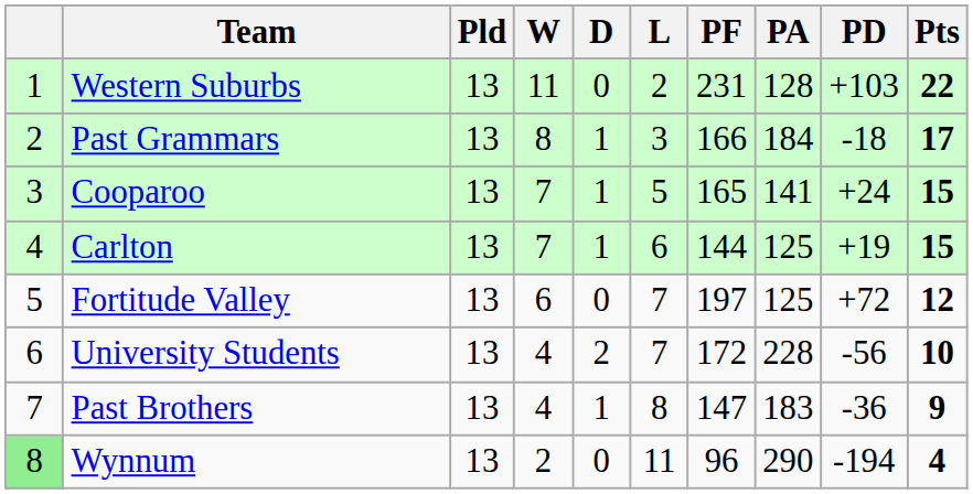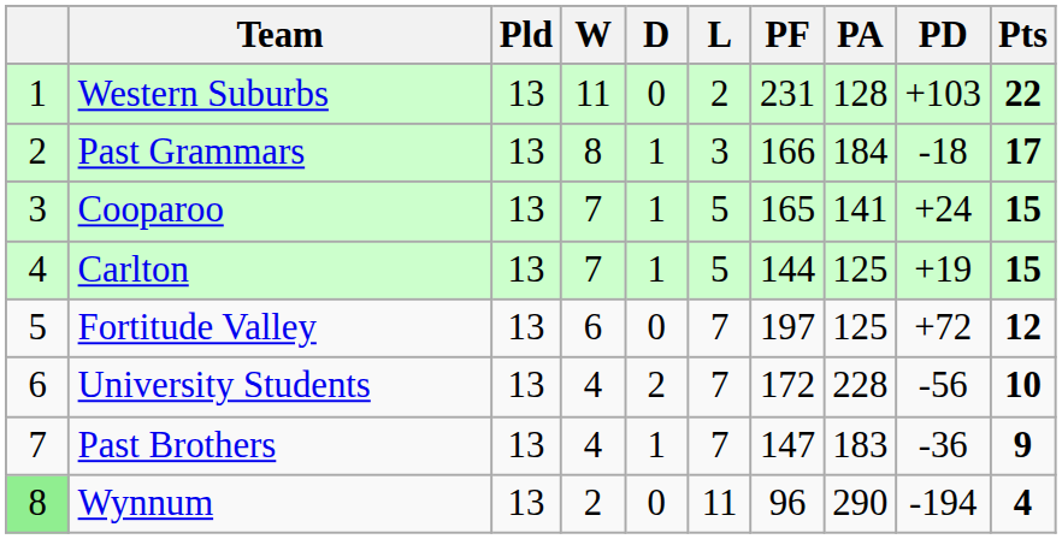Carlton | L: 6 -> 5
Past Brothers | L: 8 -> 7
